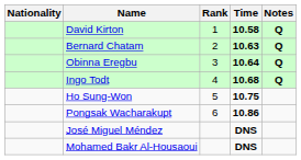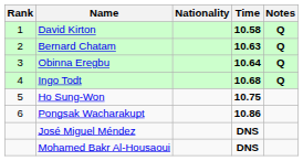columns swapped: Rank <-> Nationality
